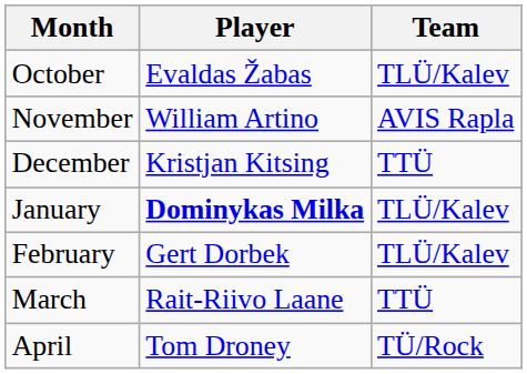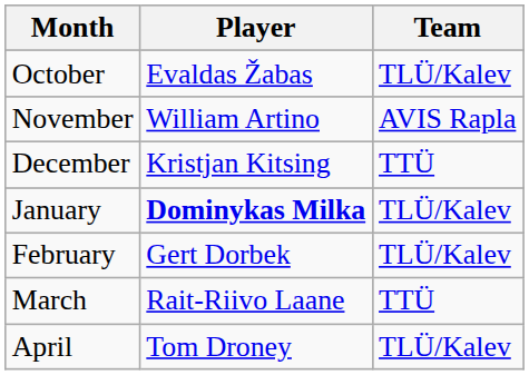April | Team: TÜ/Rock -> TLÜ/Kalev
